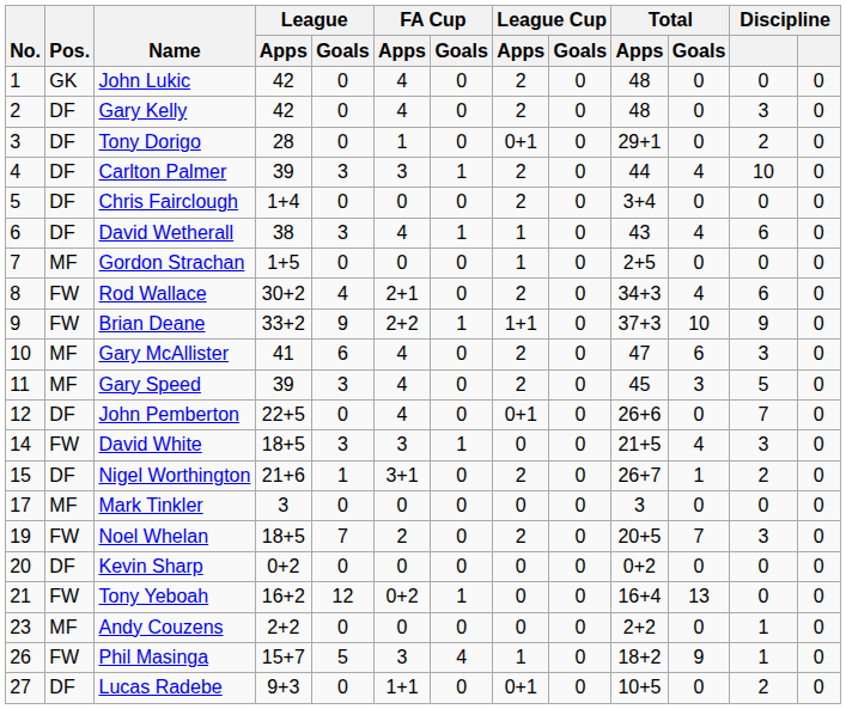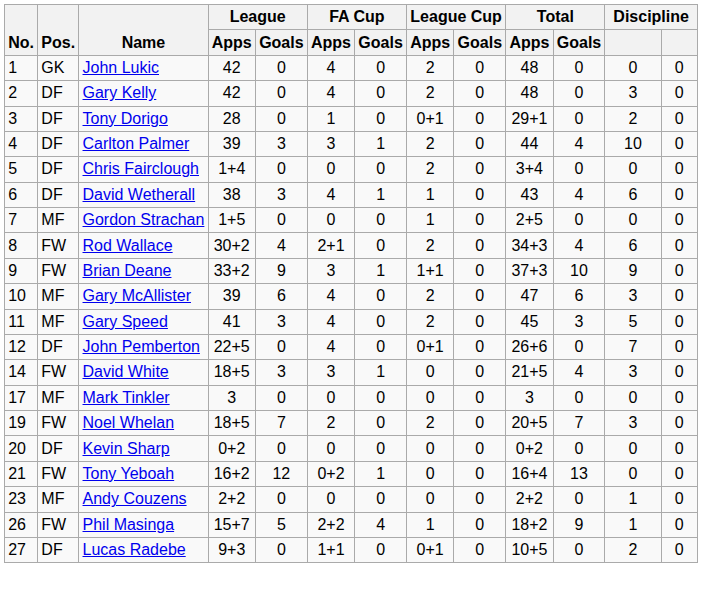Brian Deane | FA Cup / Apps: 2+2 -> 3
Gary McAllister | League / Apps: 41 -> 39
Gary Speed | League / Apps: 39 -> 41
- row: 15 | DF | Nigel Worthington | 21+6 | 1 | 3+1 | 0 | 2 | 0 | 26+7 | 1 | 2 | 0
Phil Masinga | FA Cup / Apps: 3 -> 2+2
